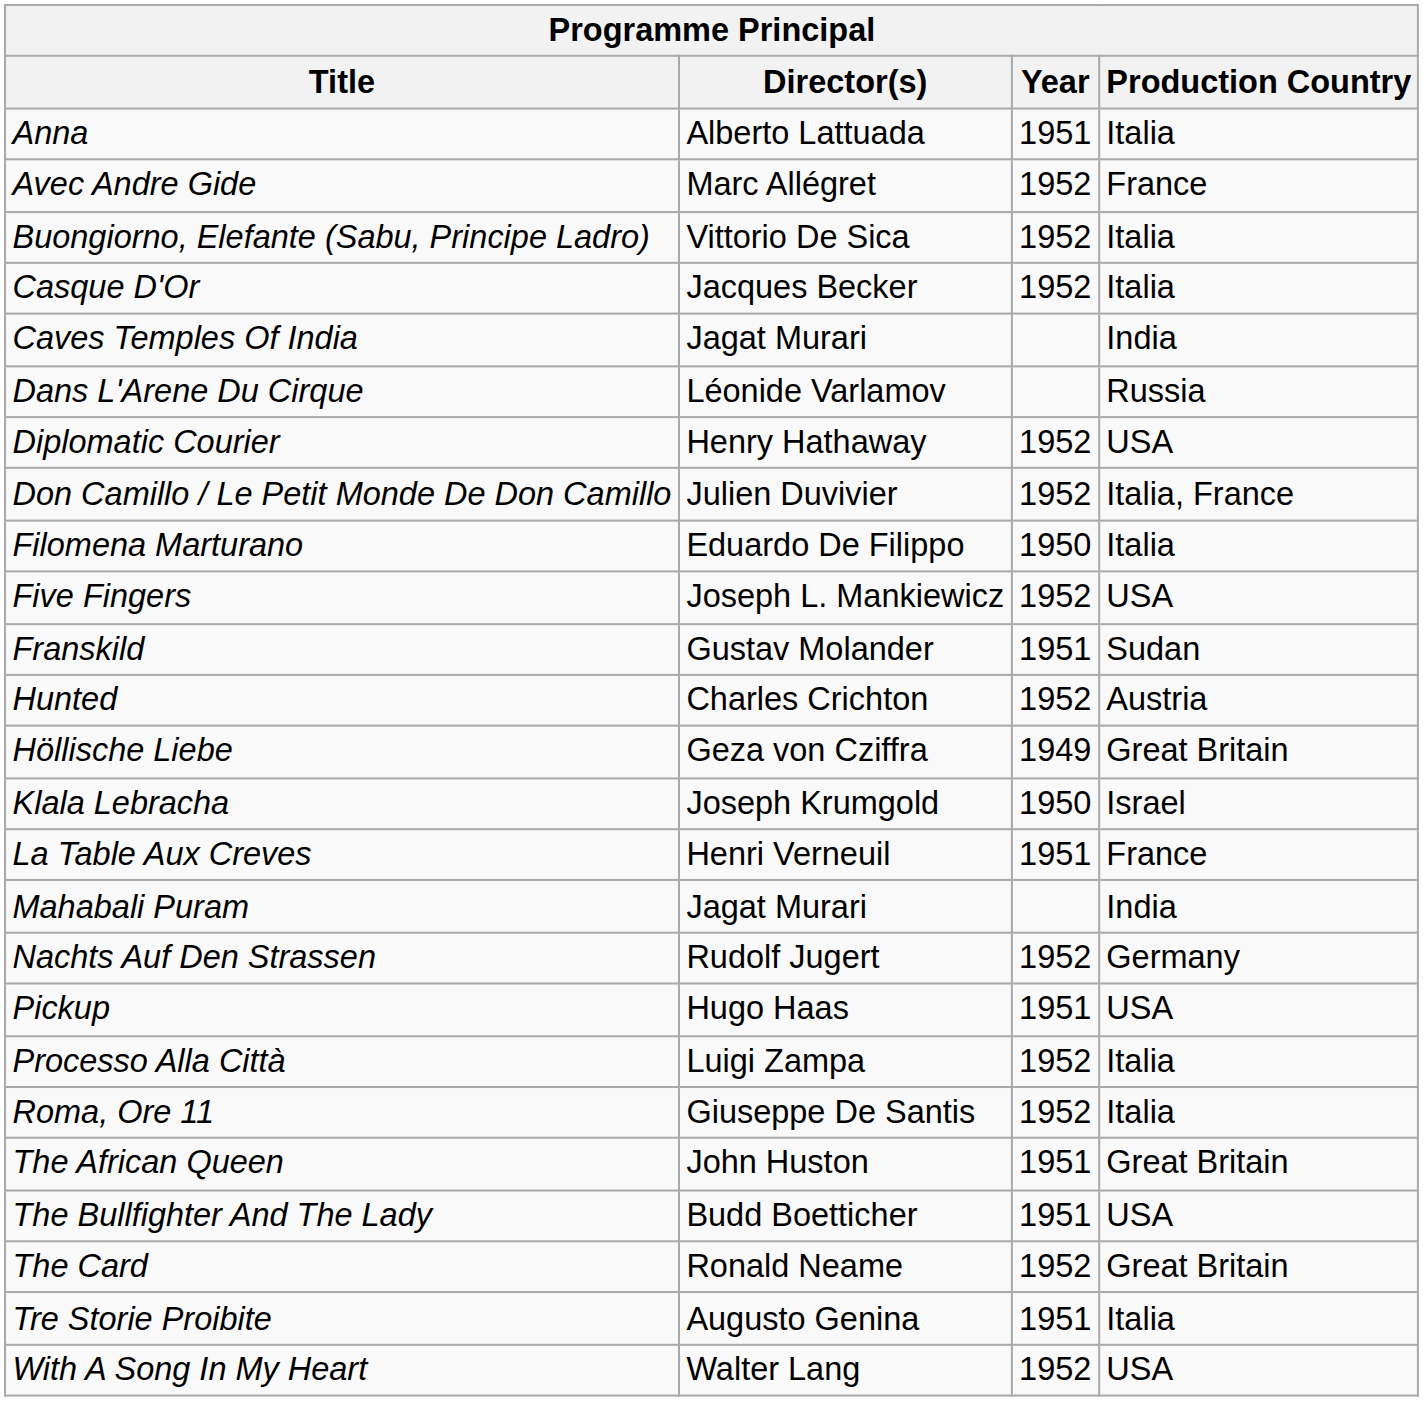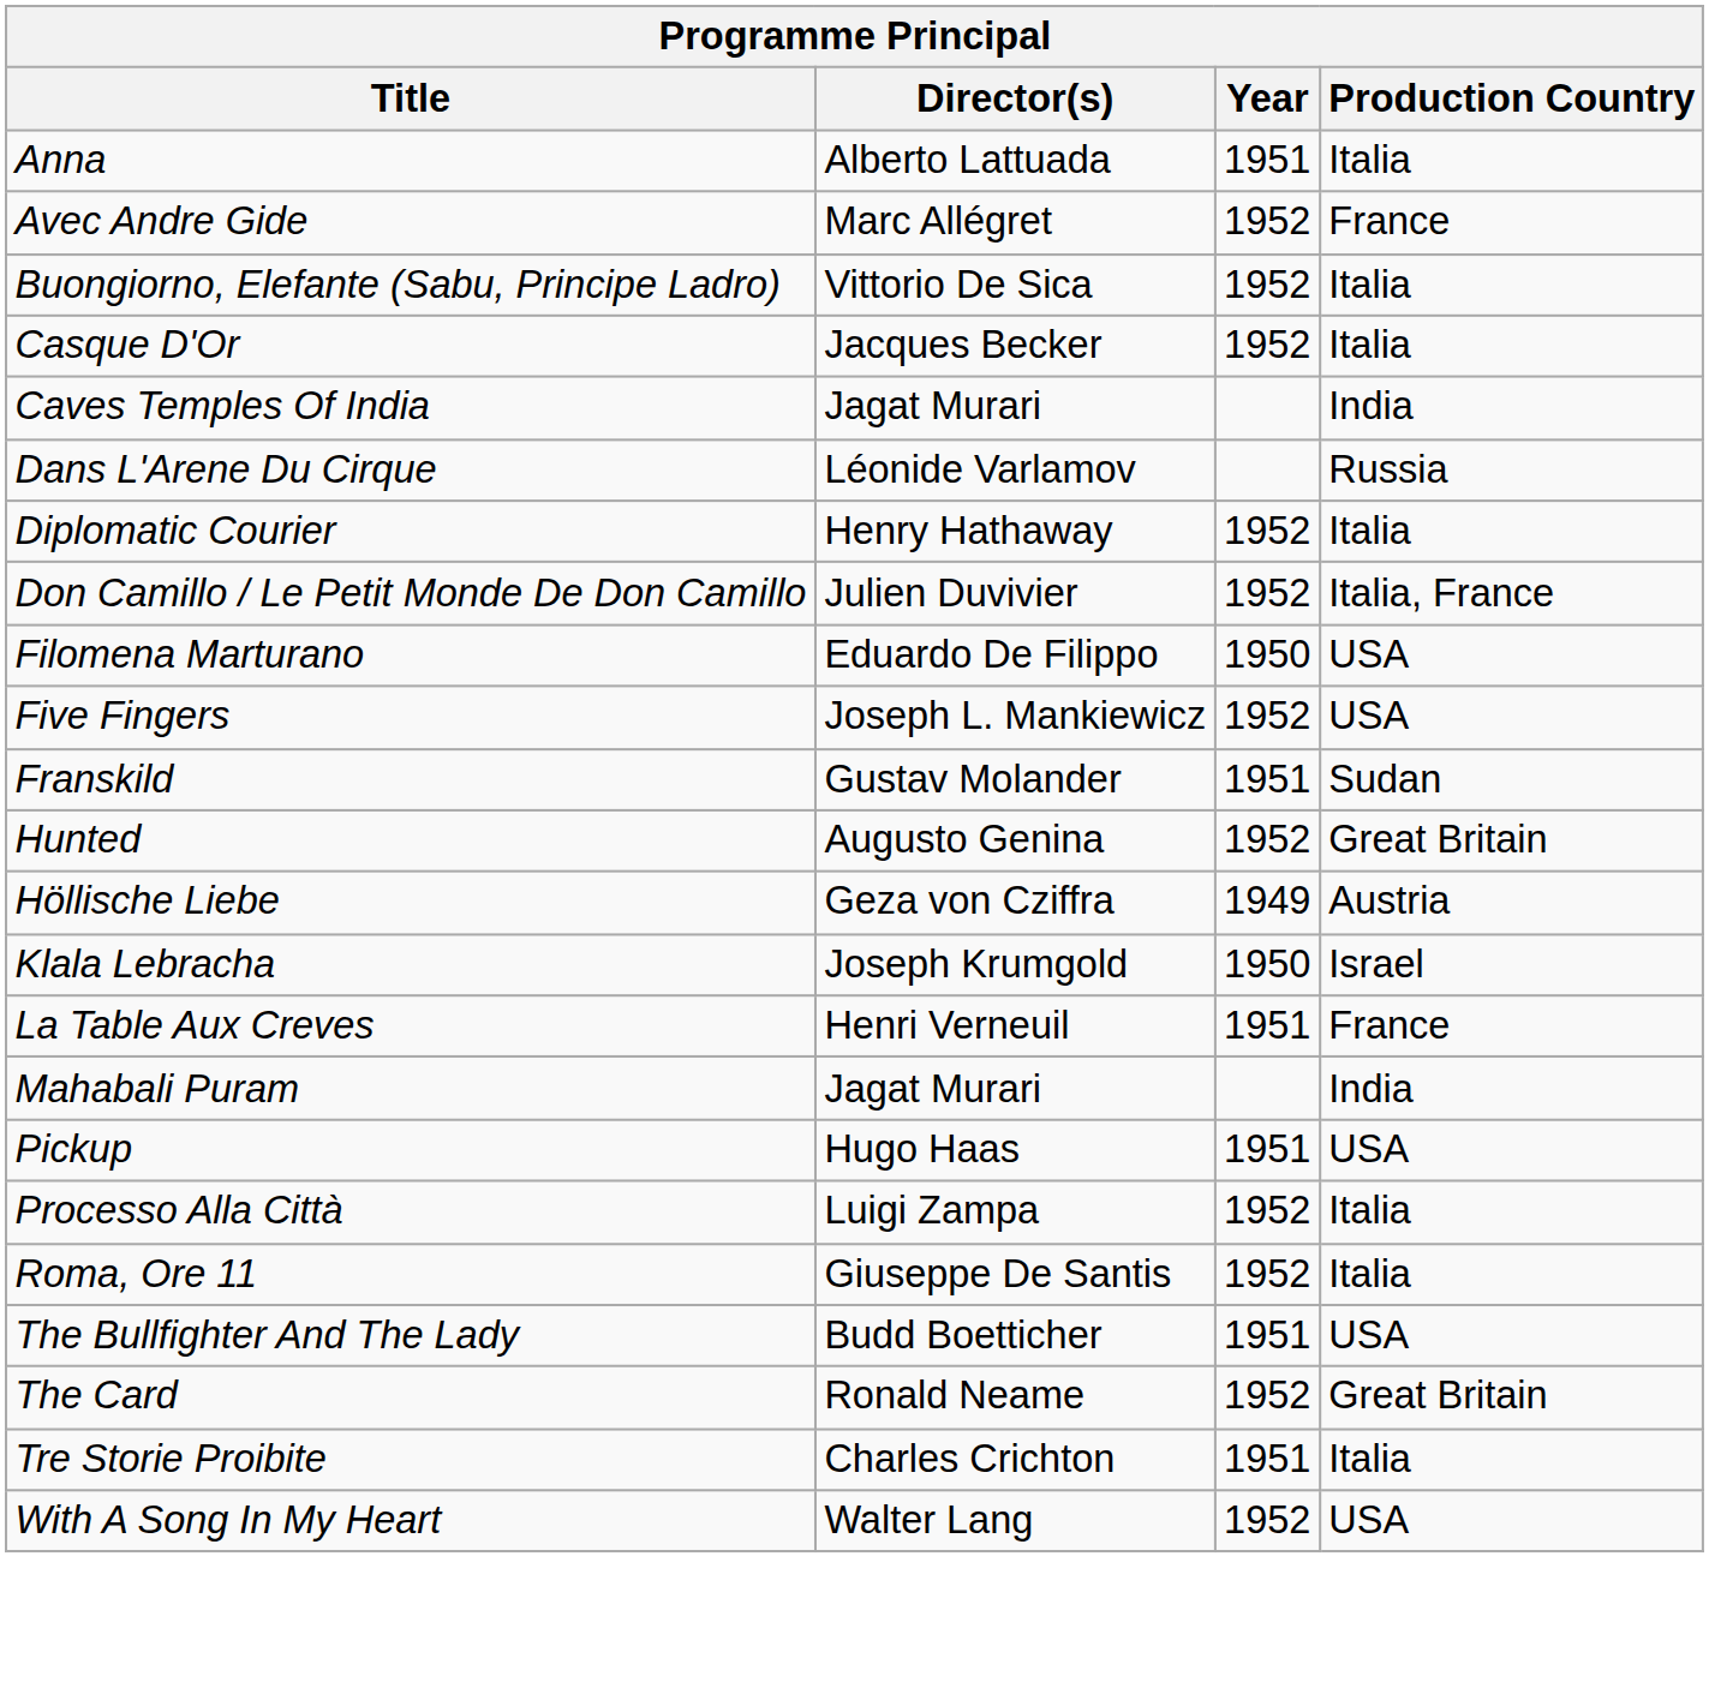Diplomatic Courier | Production Country: USA -> Italia
Filomena Marturano | Production Country: Italia -> USA
Hunted | Director(s): Charles Crichton -> Augusto Genina
Hunted | Production Country: Austria -> Great Britain
Höllische Liebe | Production Country: Great Britain -> Austria
- row: Nachts Auf Den Strassen | Rudolf Jugert | 1952 | Germany
- row: The African Queen | John Huston | 1951 | Great Britain
Tre Storie Proibite | Director(s): Augusto Genina -> Charles Crichton
